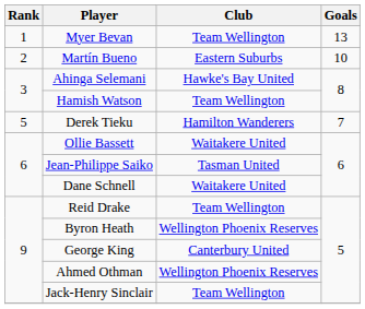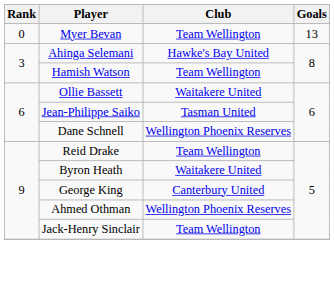Myer Bevan | Rank: 1 -> 0
- row: 2 | Martín Bueno | Eastern Suburbs | 10
- row: 5 | Derek Tieku | Hamilton Wanderers | 7
Dane Schnell | Club: Waitakere United -> Wellington Phoenix Reserves
Byron Heath | Club: Wellington Phoenix Reserves -> Waitakere United
